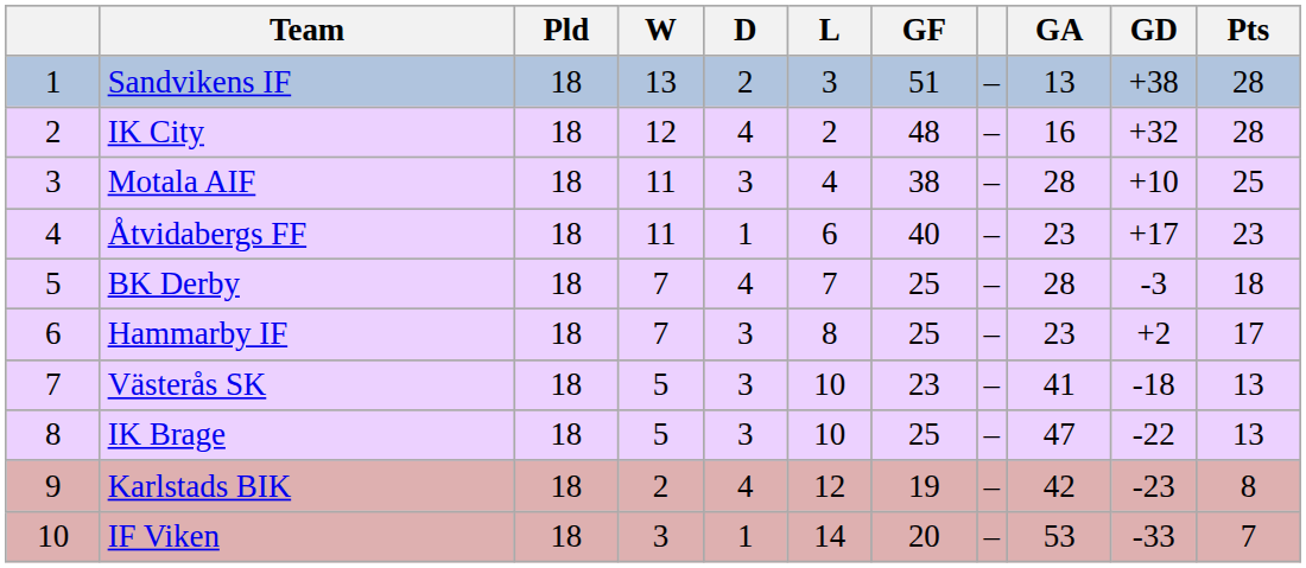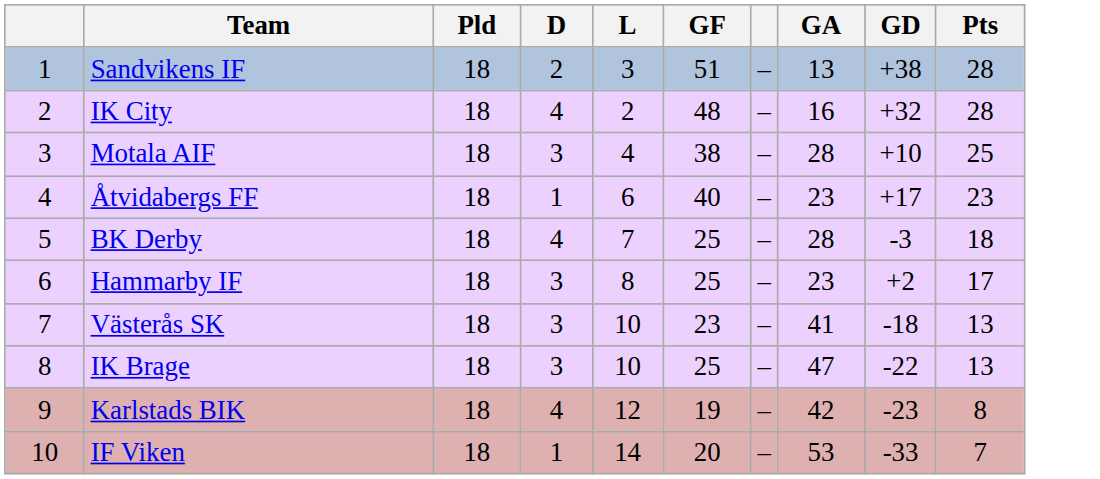- column: W | 13 | 12 | 11 | 11 | 7 | 7 | 5 | 5 | 2 | 3
